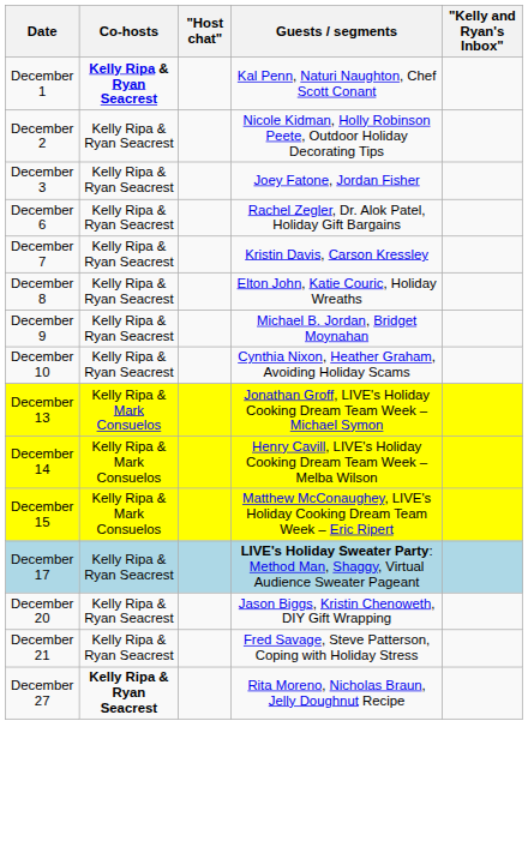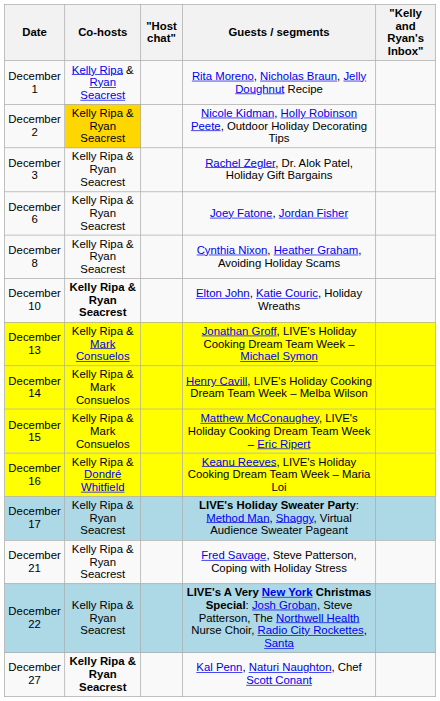December 1 | Co-hosts: bold -> normal
December 1 | Guests / segments: Kal Penn, Naturi Naughton, Chef Scott Conant -> Rita Moreno, Nicholas Braun, Jelly Doughnut Recipe
December 2 | Co-hosts: no background -> gold background
December 3 | Guests / segments: Joey Fatone, Jordan Fisher -> Rachel Zegler, Dr. Alok Patel, Holiday Gift Bargains
December 6 | Guests / segments: Rachel Zegler, Dr. Alok Patel, Holiday Gift Bargains -> Joey Fatone, Jordan Fisher
- row: December 7 | Kelly Ripa & Ryan Seacrest | Kristin Davis, Carson Kressley
December 8 | Guests / segments: Elton John, Katie Couric, Holiday Wreaths -> Cynthia Nixon, Heather Graham, Avoiding Holiday Scams
- row: December 9 | Kelly Ripa & Ryan Seacrest | Michael B. Jordan, Bridget Moynahan
December 10 | Co-hosts: normal -> bold
December 10 | Guests / segments: Cynthia Nixon, Heather Graham, Avoiding Holiday Scams -> Elton John, Katie Couric, Holiday Wreaths
+ row: December 16 | Kelly Ripa & Dondré Whitfield | Keanu Reeves, LIVE's Holiday Cooking Dream Team Week – Maria Loi
- row: December 20 | Kelly Ripa & Ryan Seacrest | Jason Biggs, Kristin Chenoweth, DIY Gift Wrapping
+ row: December 22 | Kelly Ripa & Ryan Seacrest | LIVE's A Very New York Christmas Special: Josh Groban, Steve Patterson, The Northwell Health Nurse Choir, Radio City Rockettes, Santa
December 27 | Guests / segments: Rita Moreno, Nicholas Braun, Jelly Doughnut Recipe -> Kal Penn, Naturi Naughton, Chef Scott Conant
